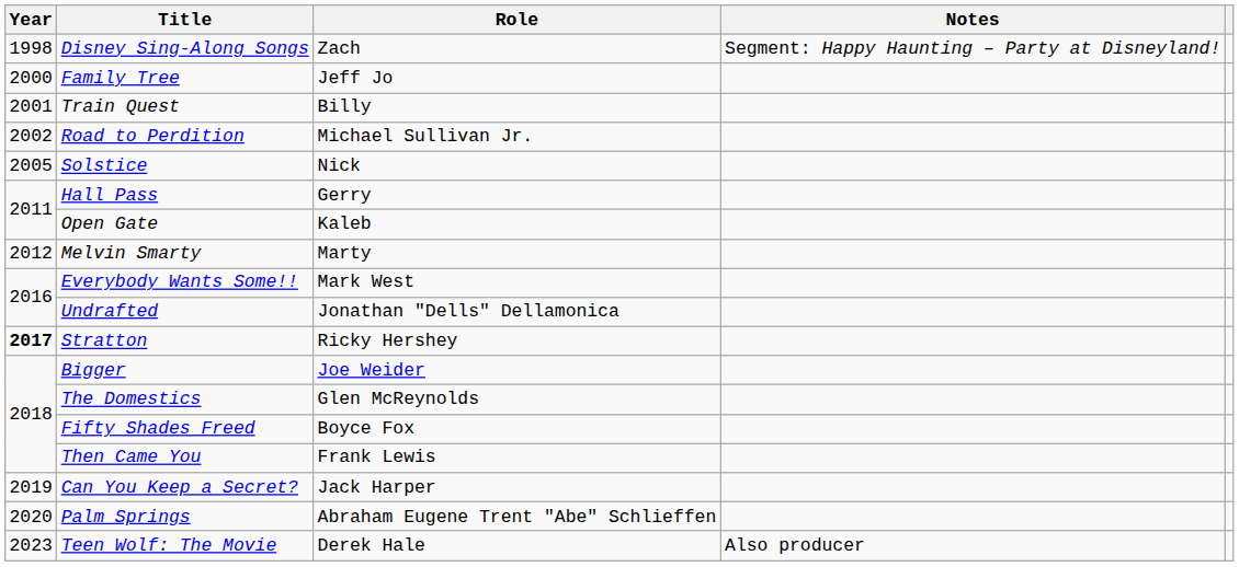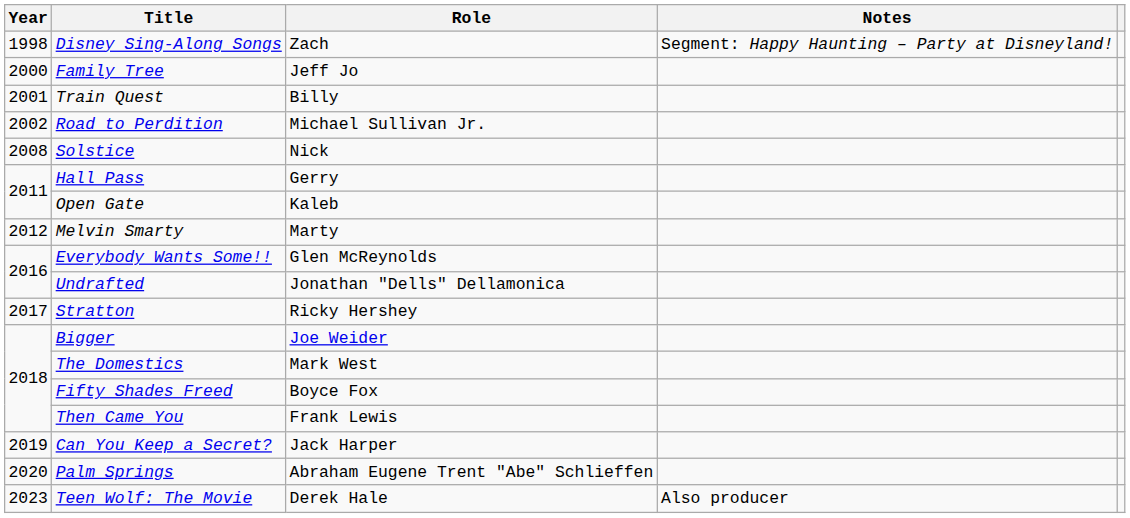Solstice | Year: 2005 -> 2008
Everybody Wants Some!! | Role: Mark West -> Glen McReynolds
Stratton | Year: bold -> normal
The Domestics | Role: Glen McReynolds -> Mark West
